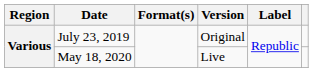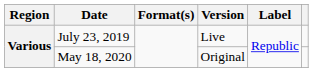July 23, 2019 | Version: Original -> Live
May 18, 2020 | Version: Live -> Original
